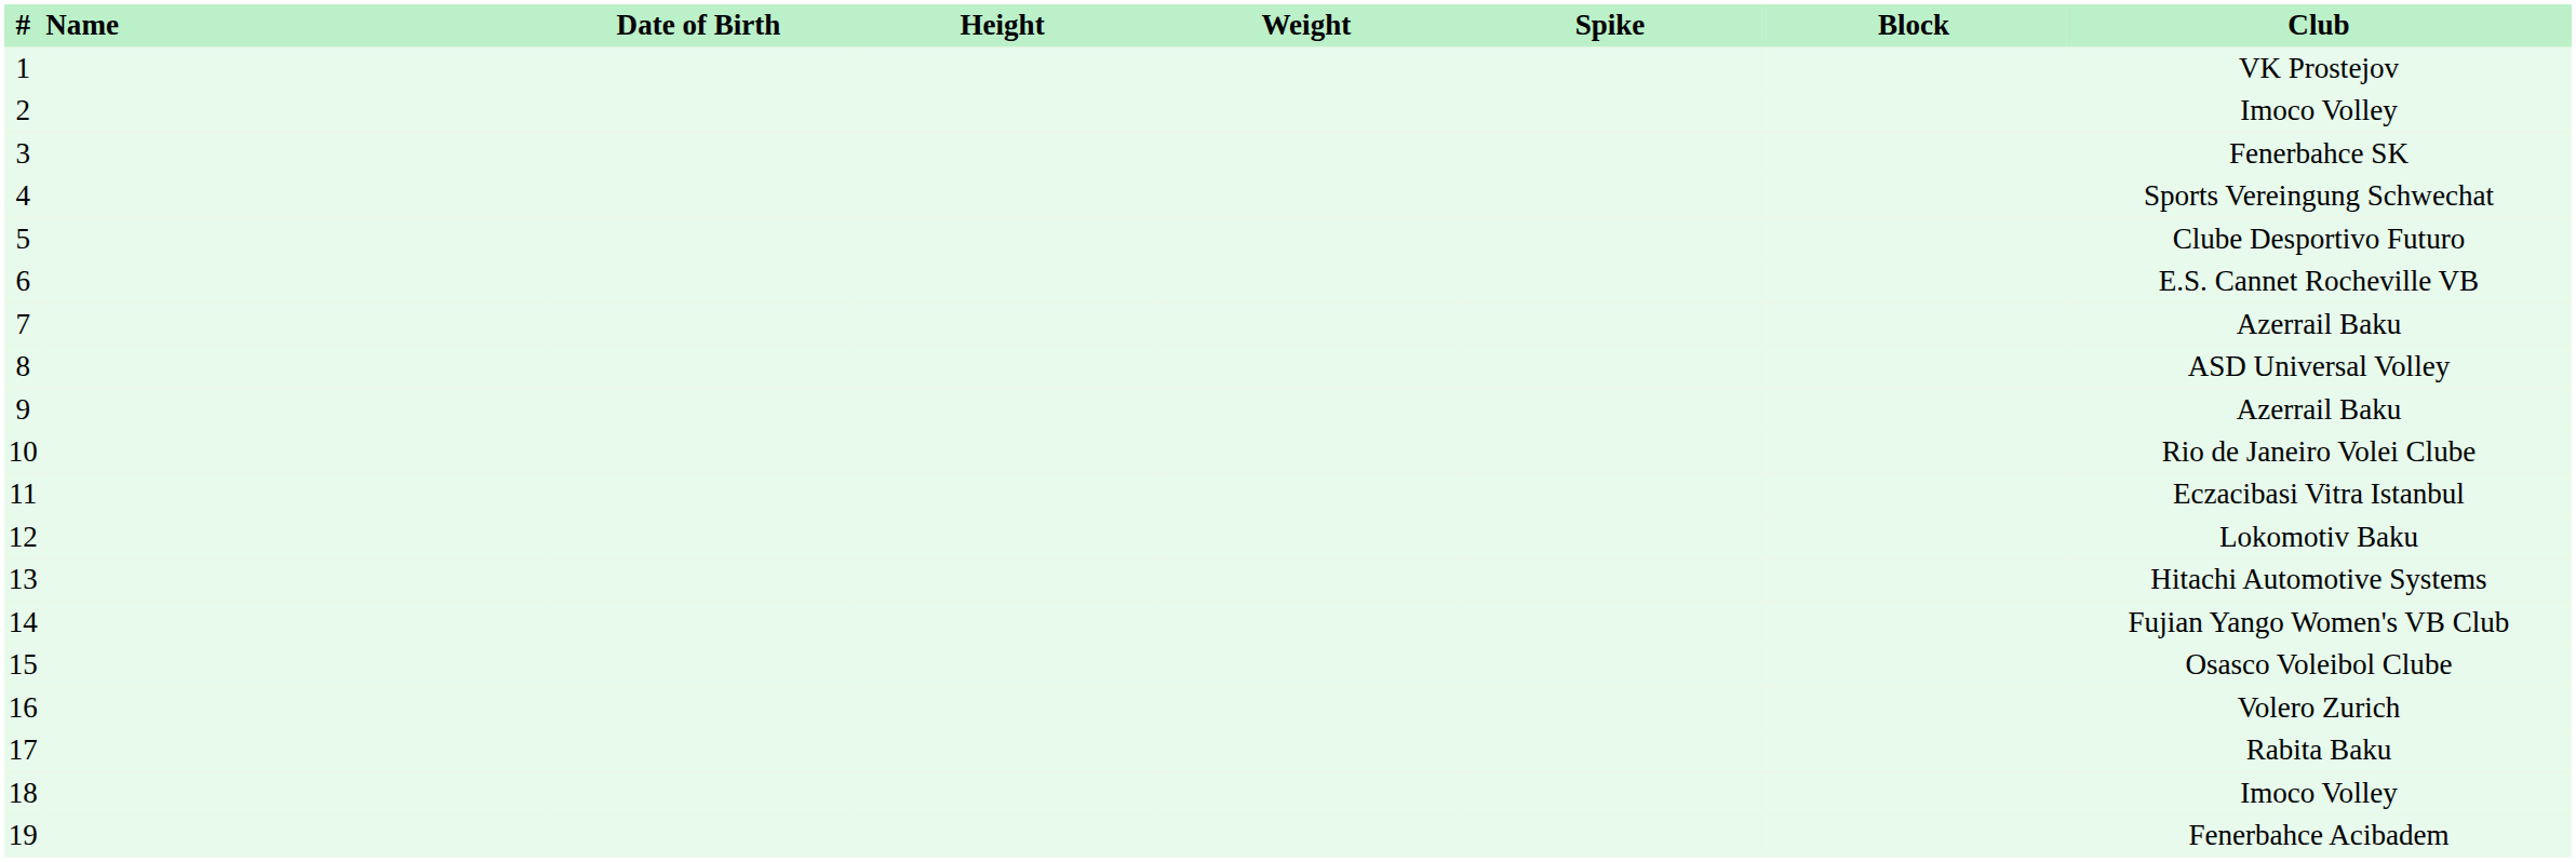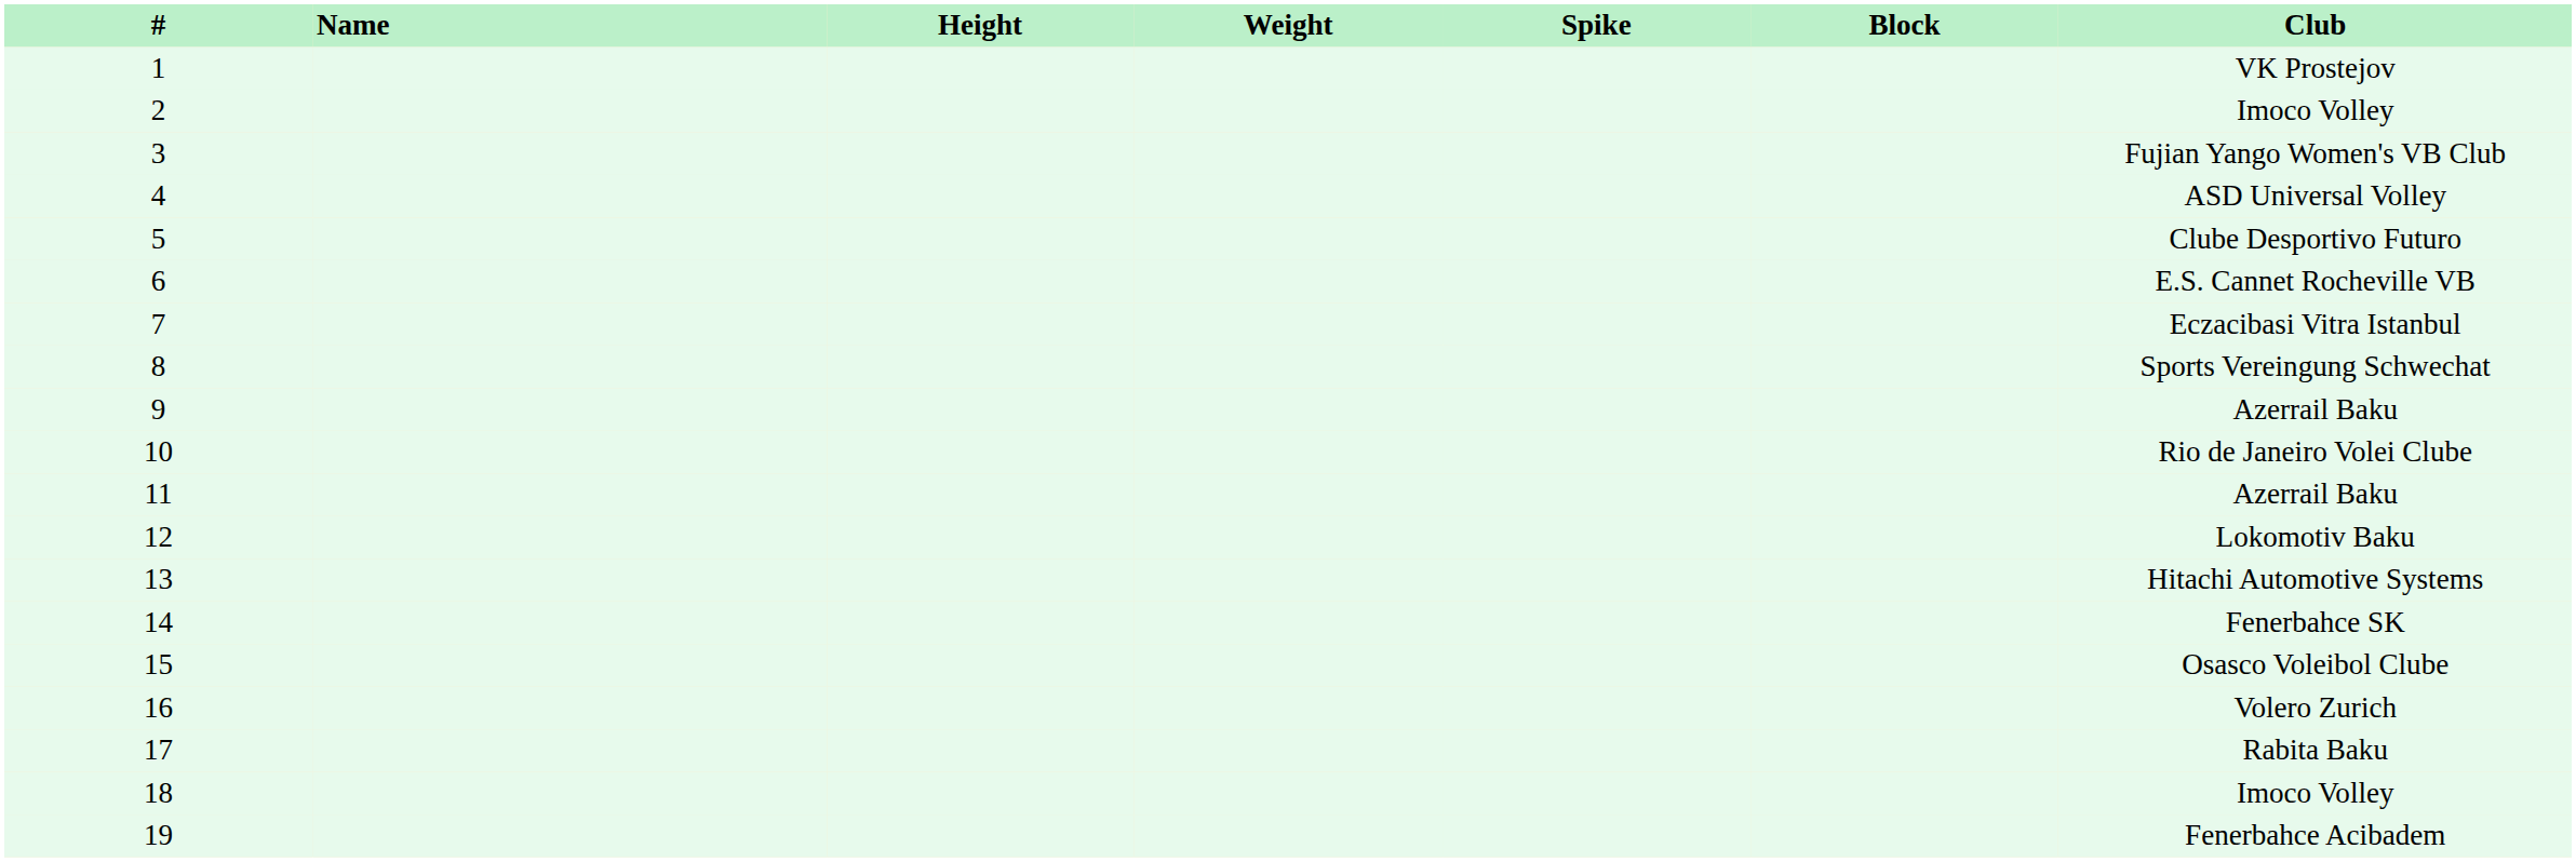- column: Date of Birth
3 | Club: Fenerbahce SK -> Fujian Yango Women's VB Club
4 | Club: Sports Vereingung Schwechat -> ASD Universal Volley
7 | Club: Azerrail Baku -> Eczacibasi Vitra Istanbul
8 | Club: ASD Universal Volley -> Sports Vereingung Schwechat
11 | Club: Eczacibasi Vitra Istanbul -> Azerrail Baku
14 | Club: Fujian Yango Women's VB Club -> Fenerbahce SK
